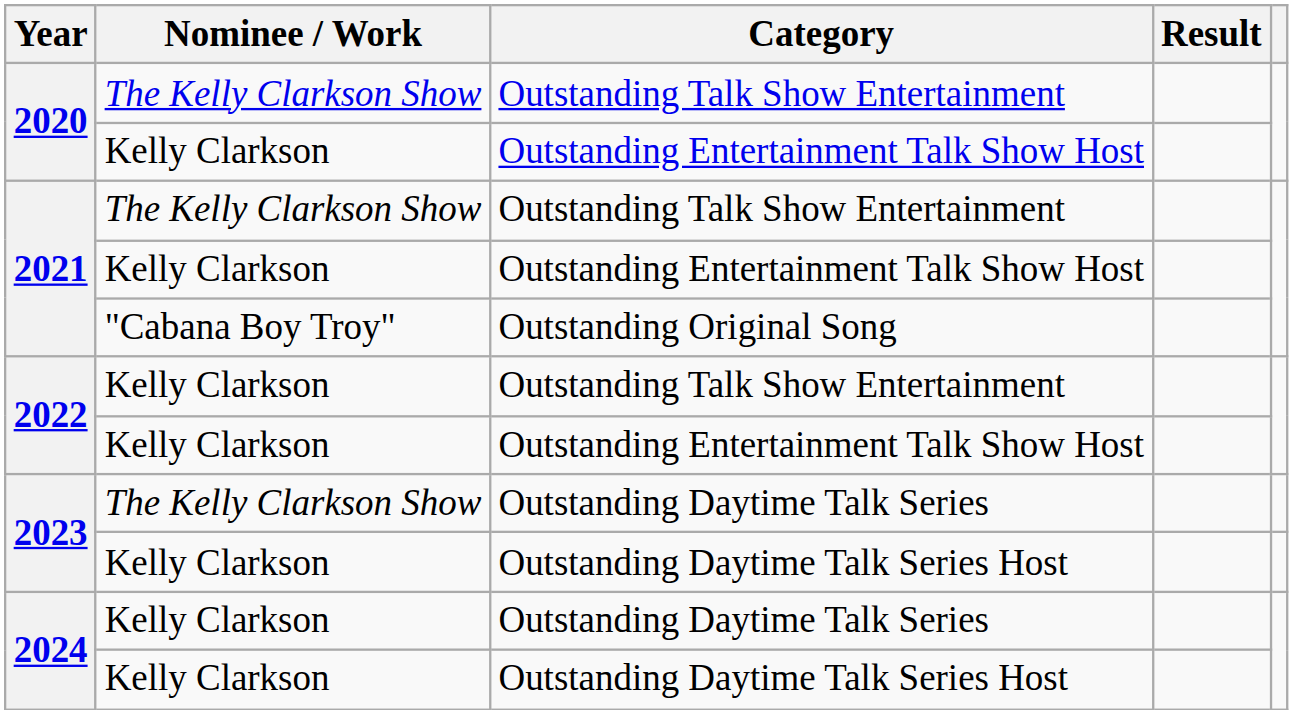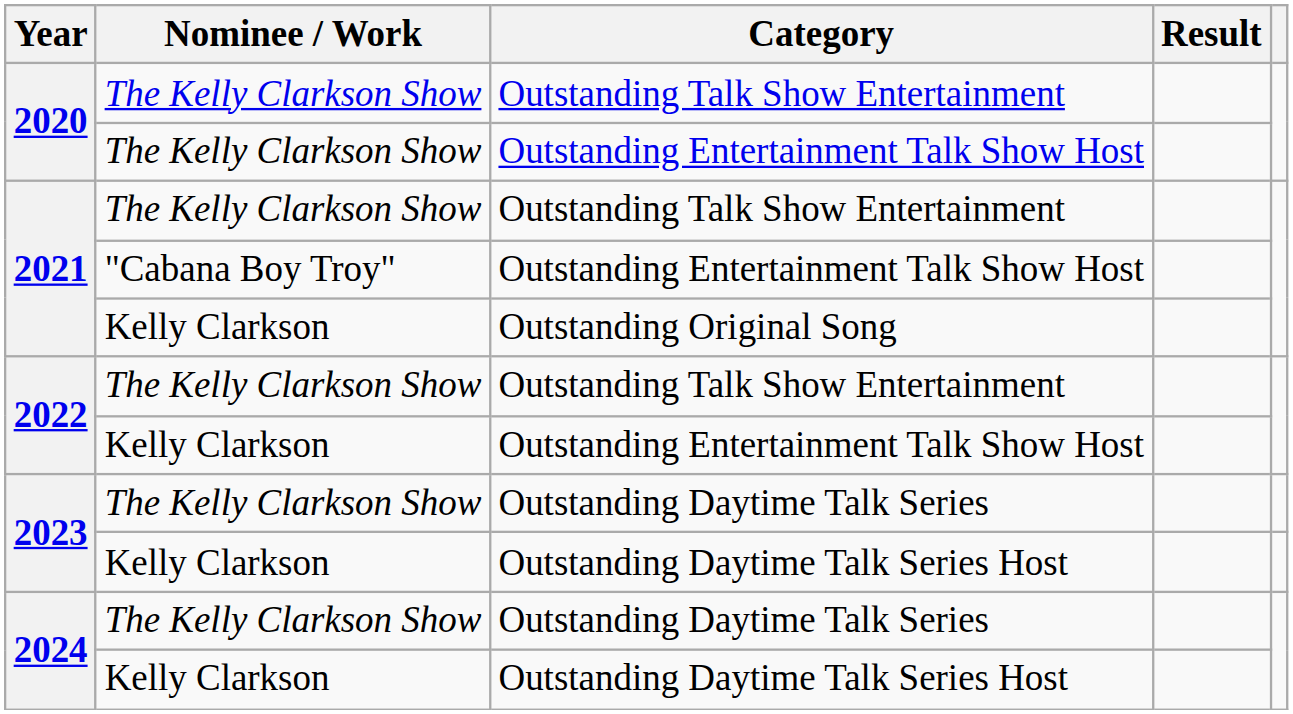2020 / Outstanding Entertainment Talk Show Host | Nominee / Work: Kelly Clarkson -> The Kelly Clarkson Show
2021 / Outstanding Entertainment Talk Show Host | Nominee / Work: Kelly Clarkson -> "Cabana Boy Troy"
2021 / Outstanding Original Song | Nominee / Work: "Cabana Boy Troy" -> Kelly Clarkson
2022 / Outstanding Talk Show Entertainment | Nominee / Work: Kelly Clarkson -> The Kelly Clarkson Show
2024 / Outstanding Daytime Talk Series | Nominee / Work: Kelly Clarkson -> The Kelly Clarkson Show
